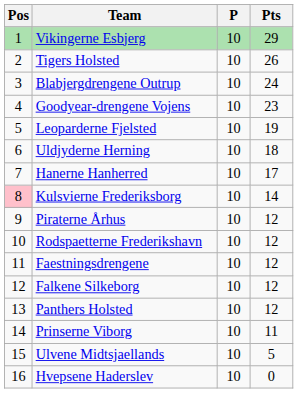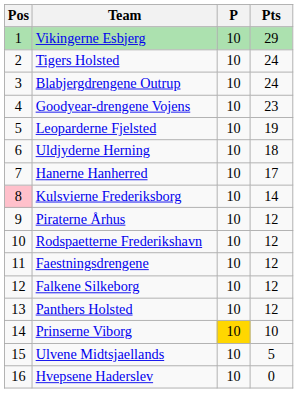Tigers Holsted | Pts: 26 -> 24
Prinserne Viborg | P: no background -> gold background
Prinserne Viborg | Pts: 11 -> 10
